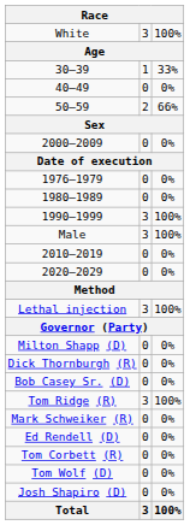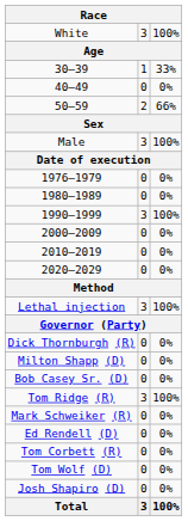rows swapped: Male <-> 2000–2009
rows swapped: Milton Shapp (D) <-> Dick Thornburgh (R)
